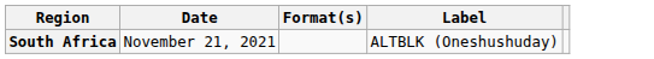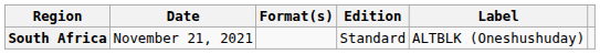+ column: Edition | Standard
